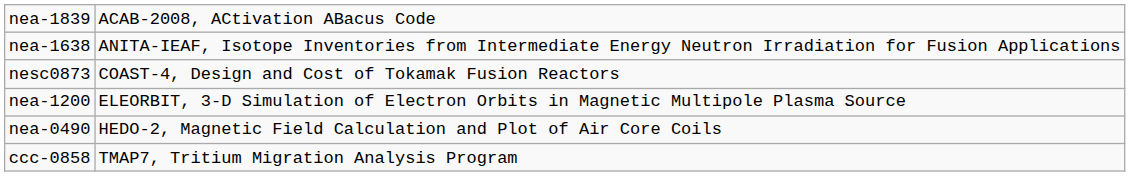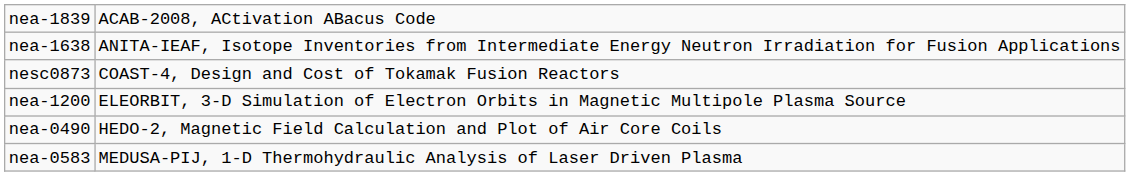+ row: nea-0583 | MEDUSA-PIJ, 1-D Thermohydraulic Analysis of Laser Driven Plasma
- row: ccc-0858 | TMAP7, Tritium Migration Analysis Program
